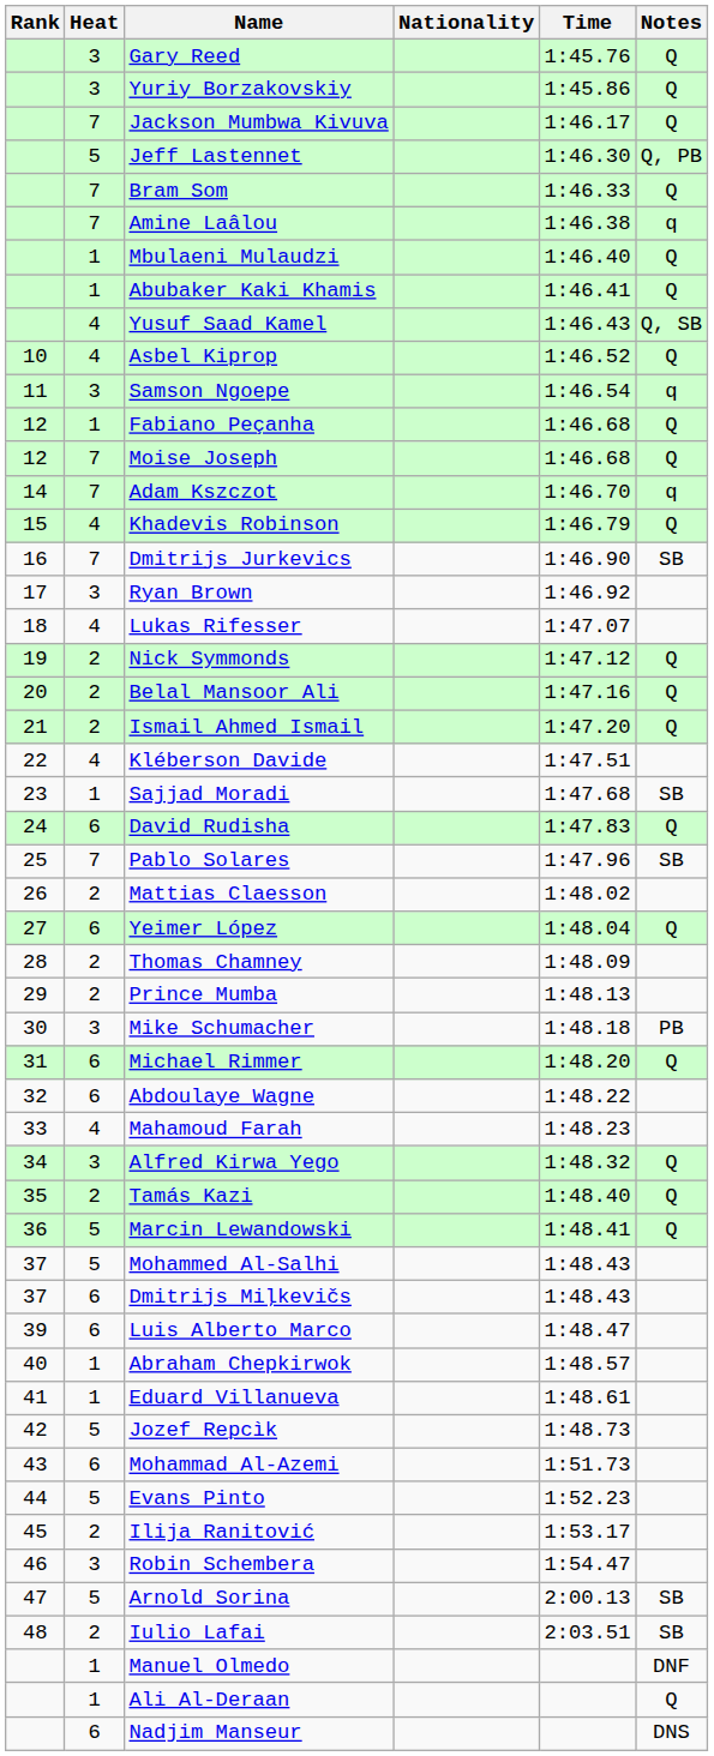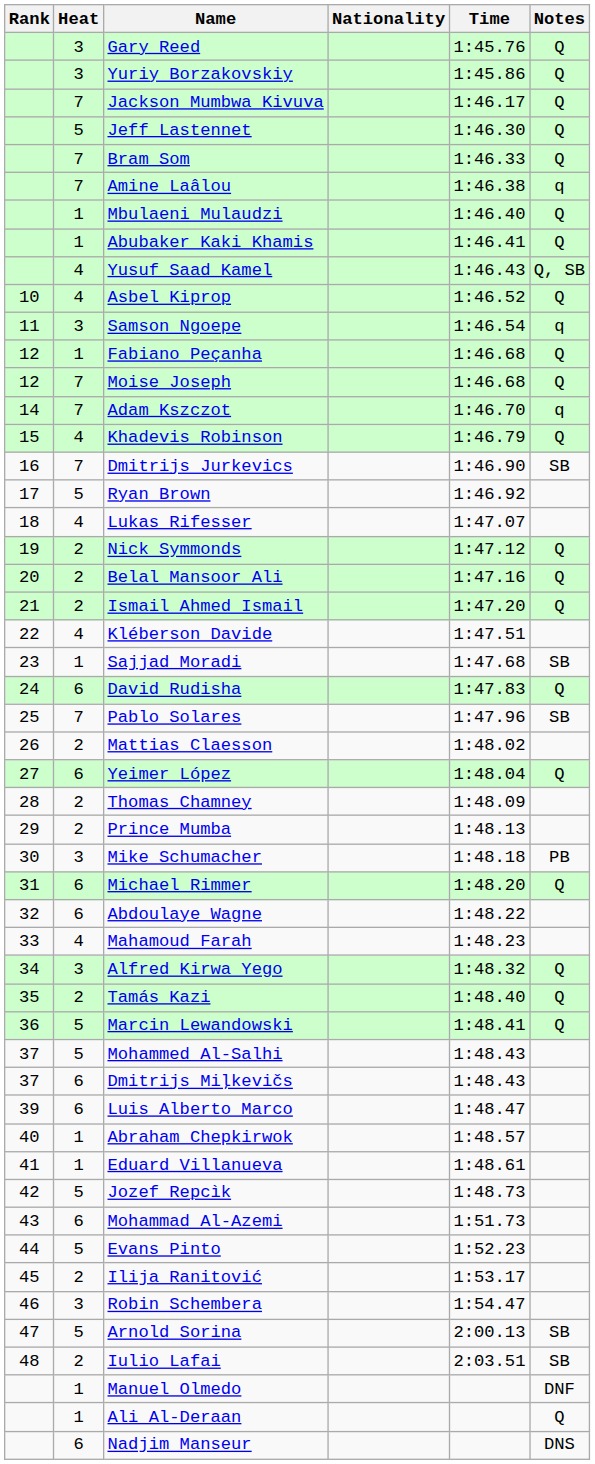Jeff Lastennet | Notes: Q, PB -> Q
Ryan Brown | Heat: 3 -> 5
